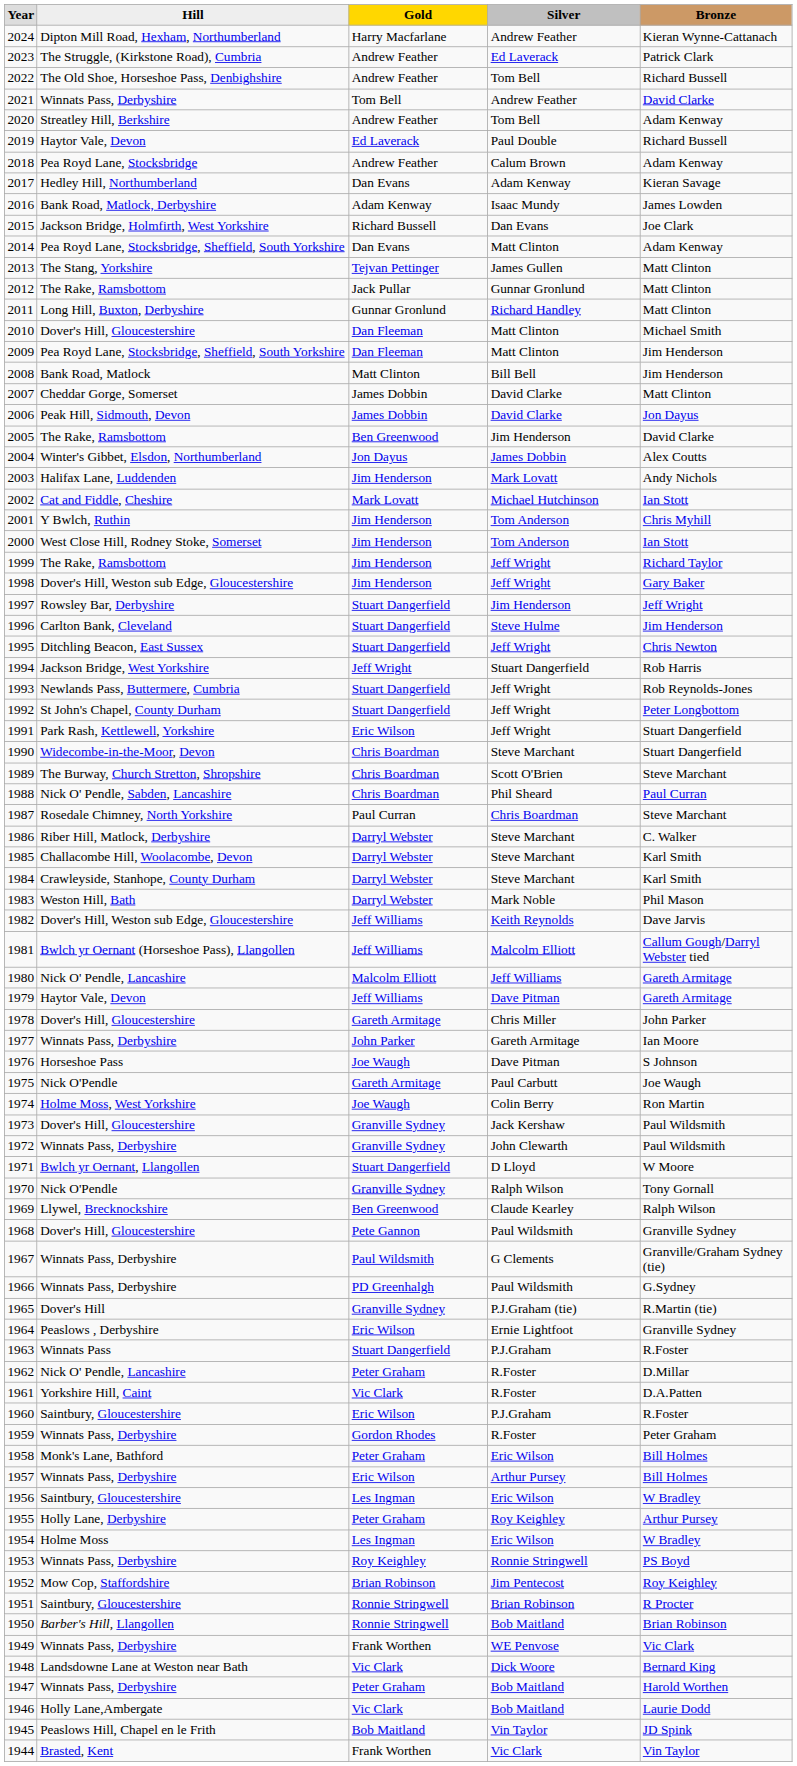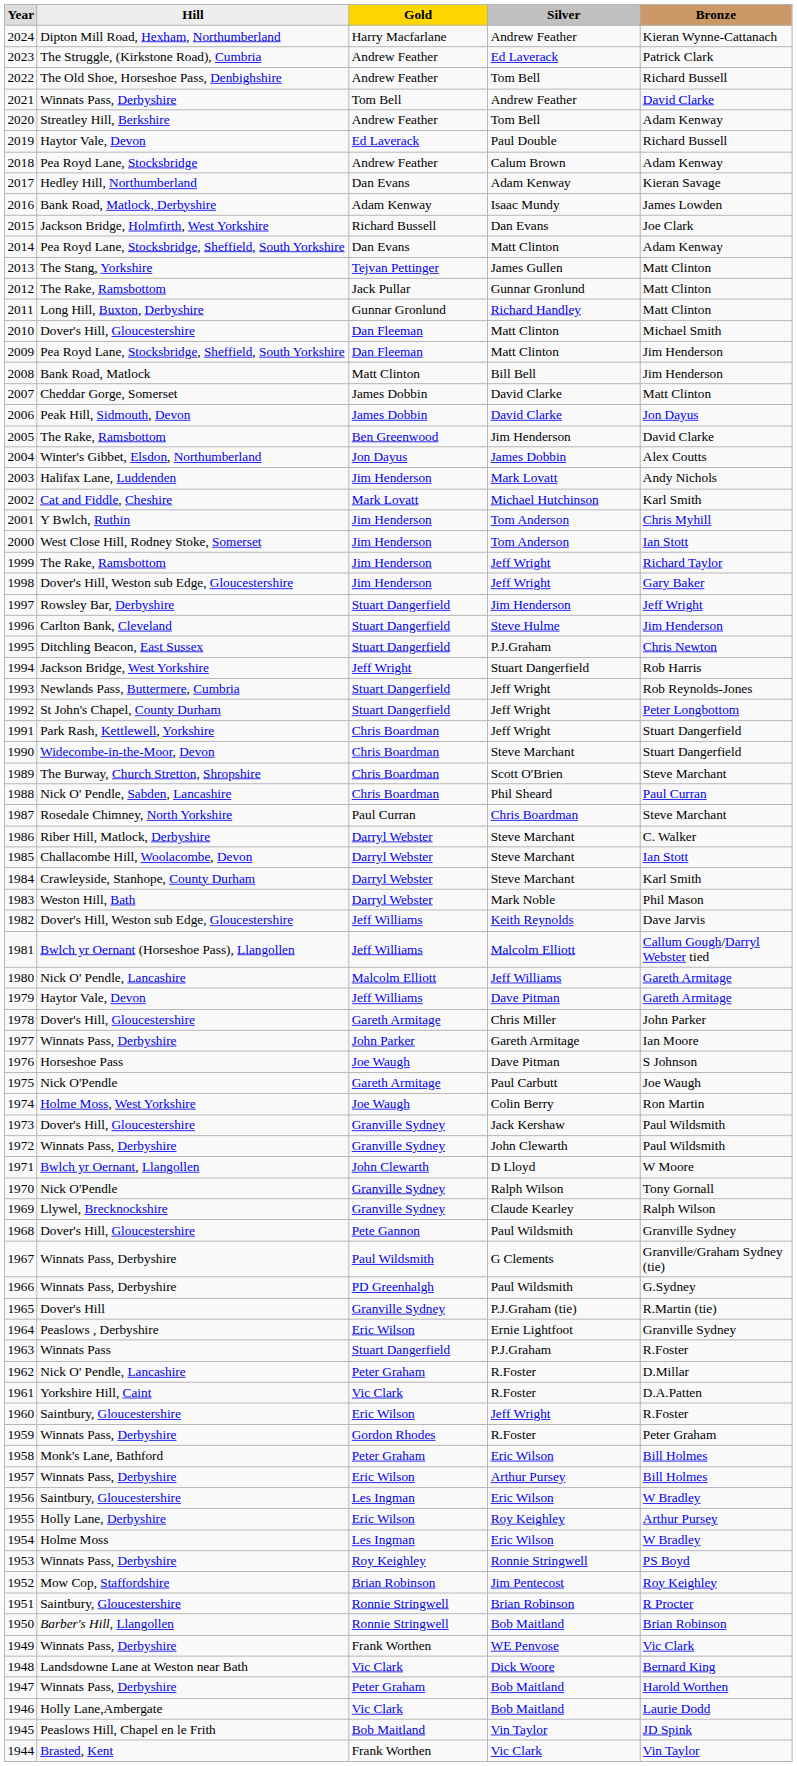2002 | Bronze: Ian Stott -> Karl Smith
1995 | Silver: Jeff Wright -> P.J.Graham
1991 | Gold: Eric Wilson -> Chris Boardman
1985 | Bronze: Karl Smith -> Ian Stott
1971 | Gold: Stuart Dangerfield -> John Clewarth
1969 | Gold: Ben Greenwood -> Granville Sydney
1960 | Silver: P.J.Graham -> Jeff Wright
1955 | Gold: Peter Graham -> Eric Wilson
